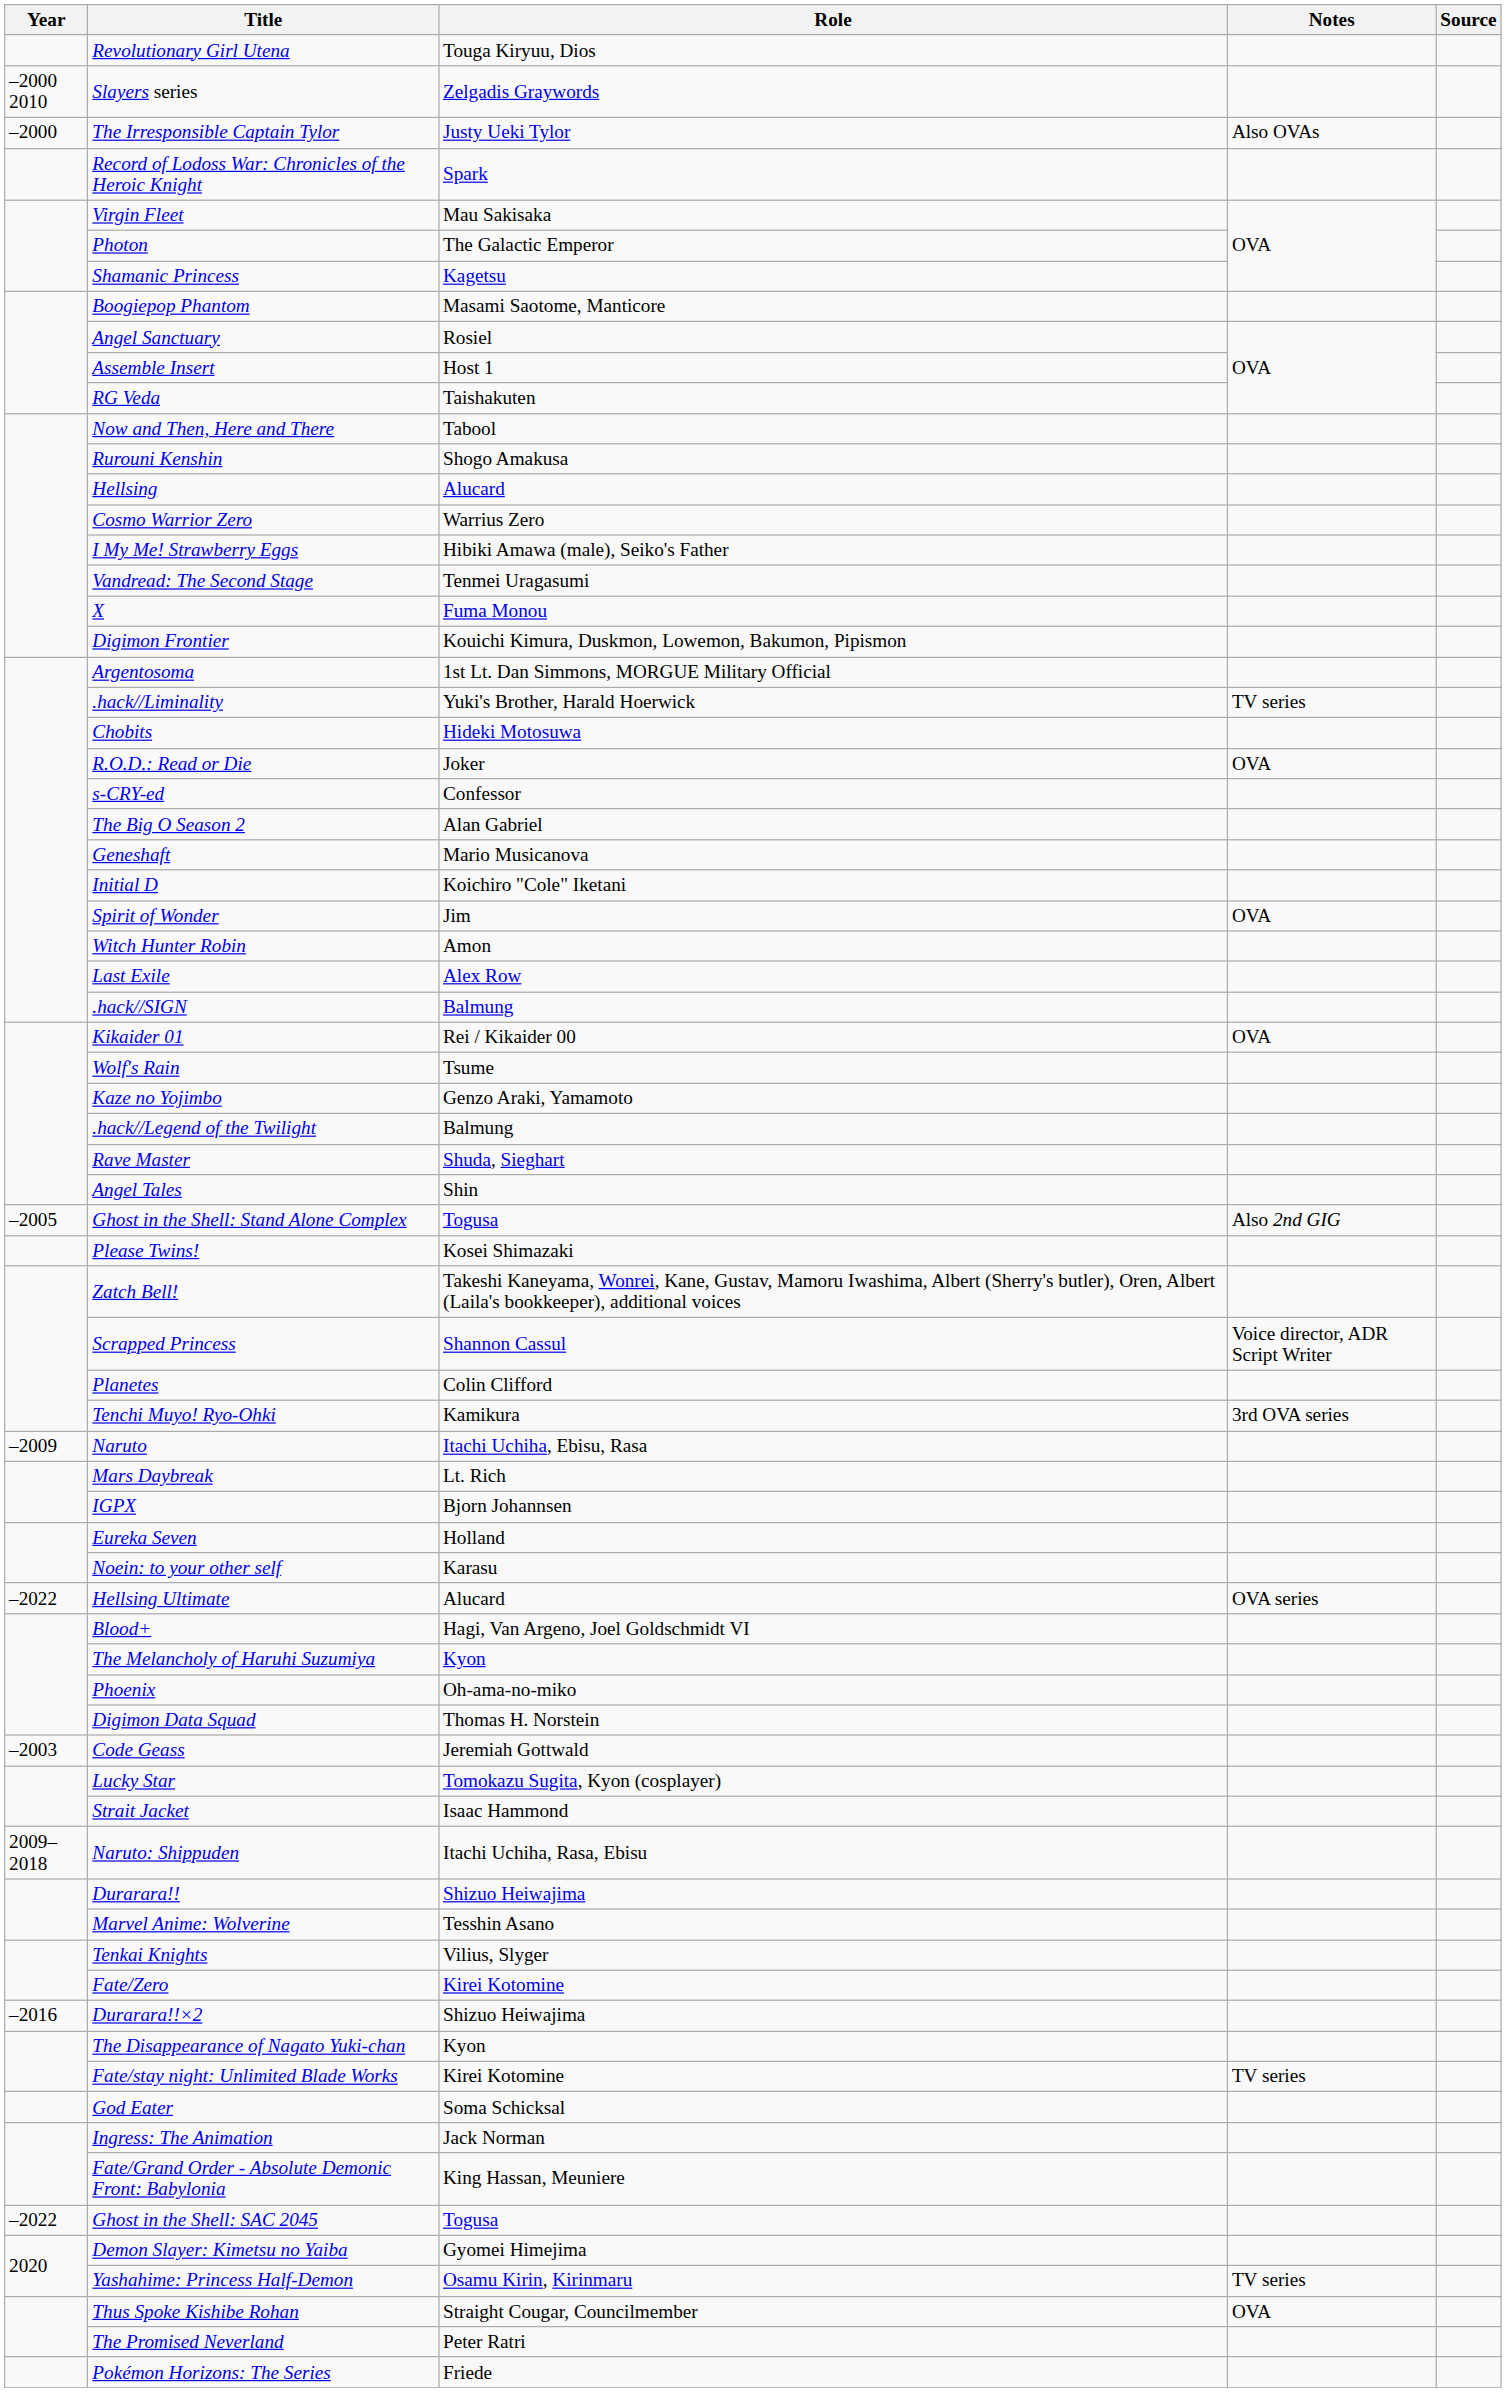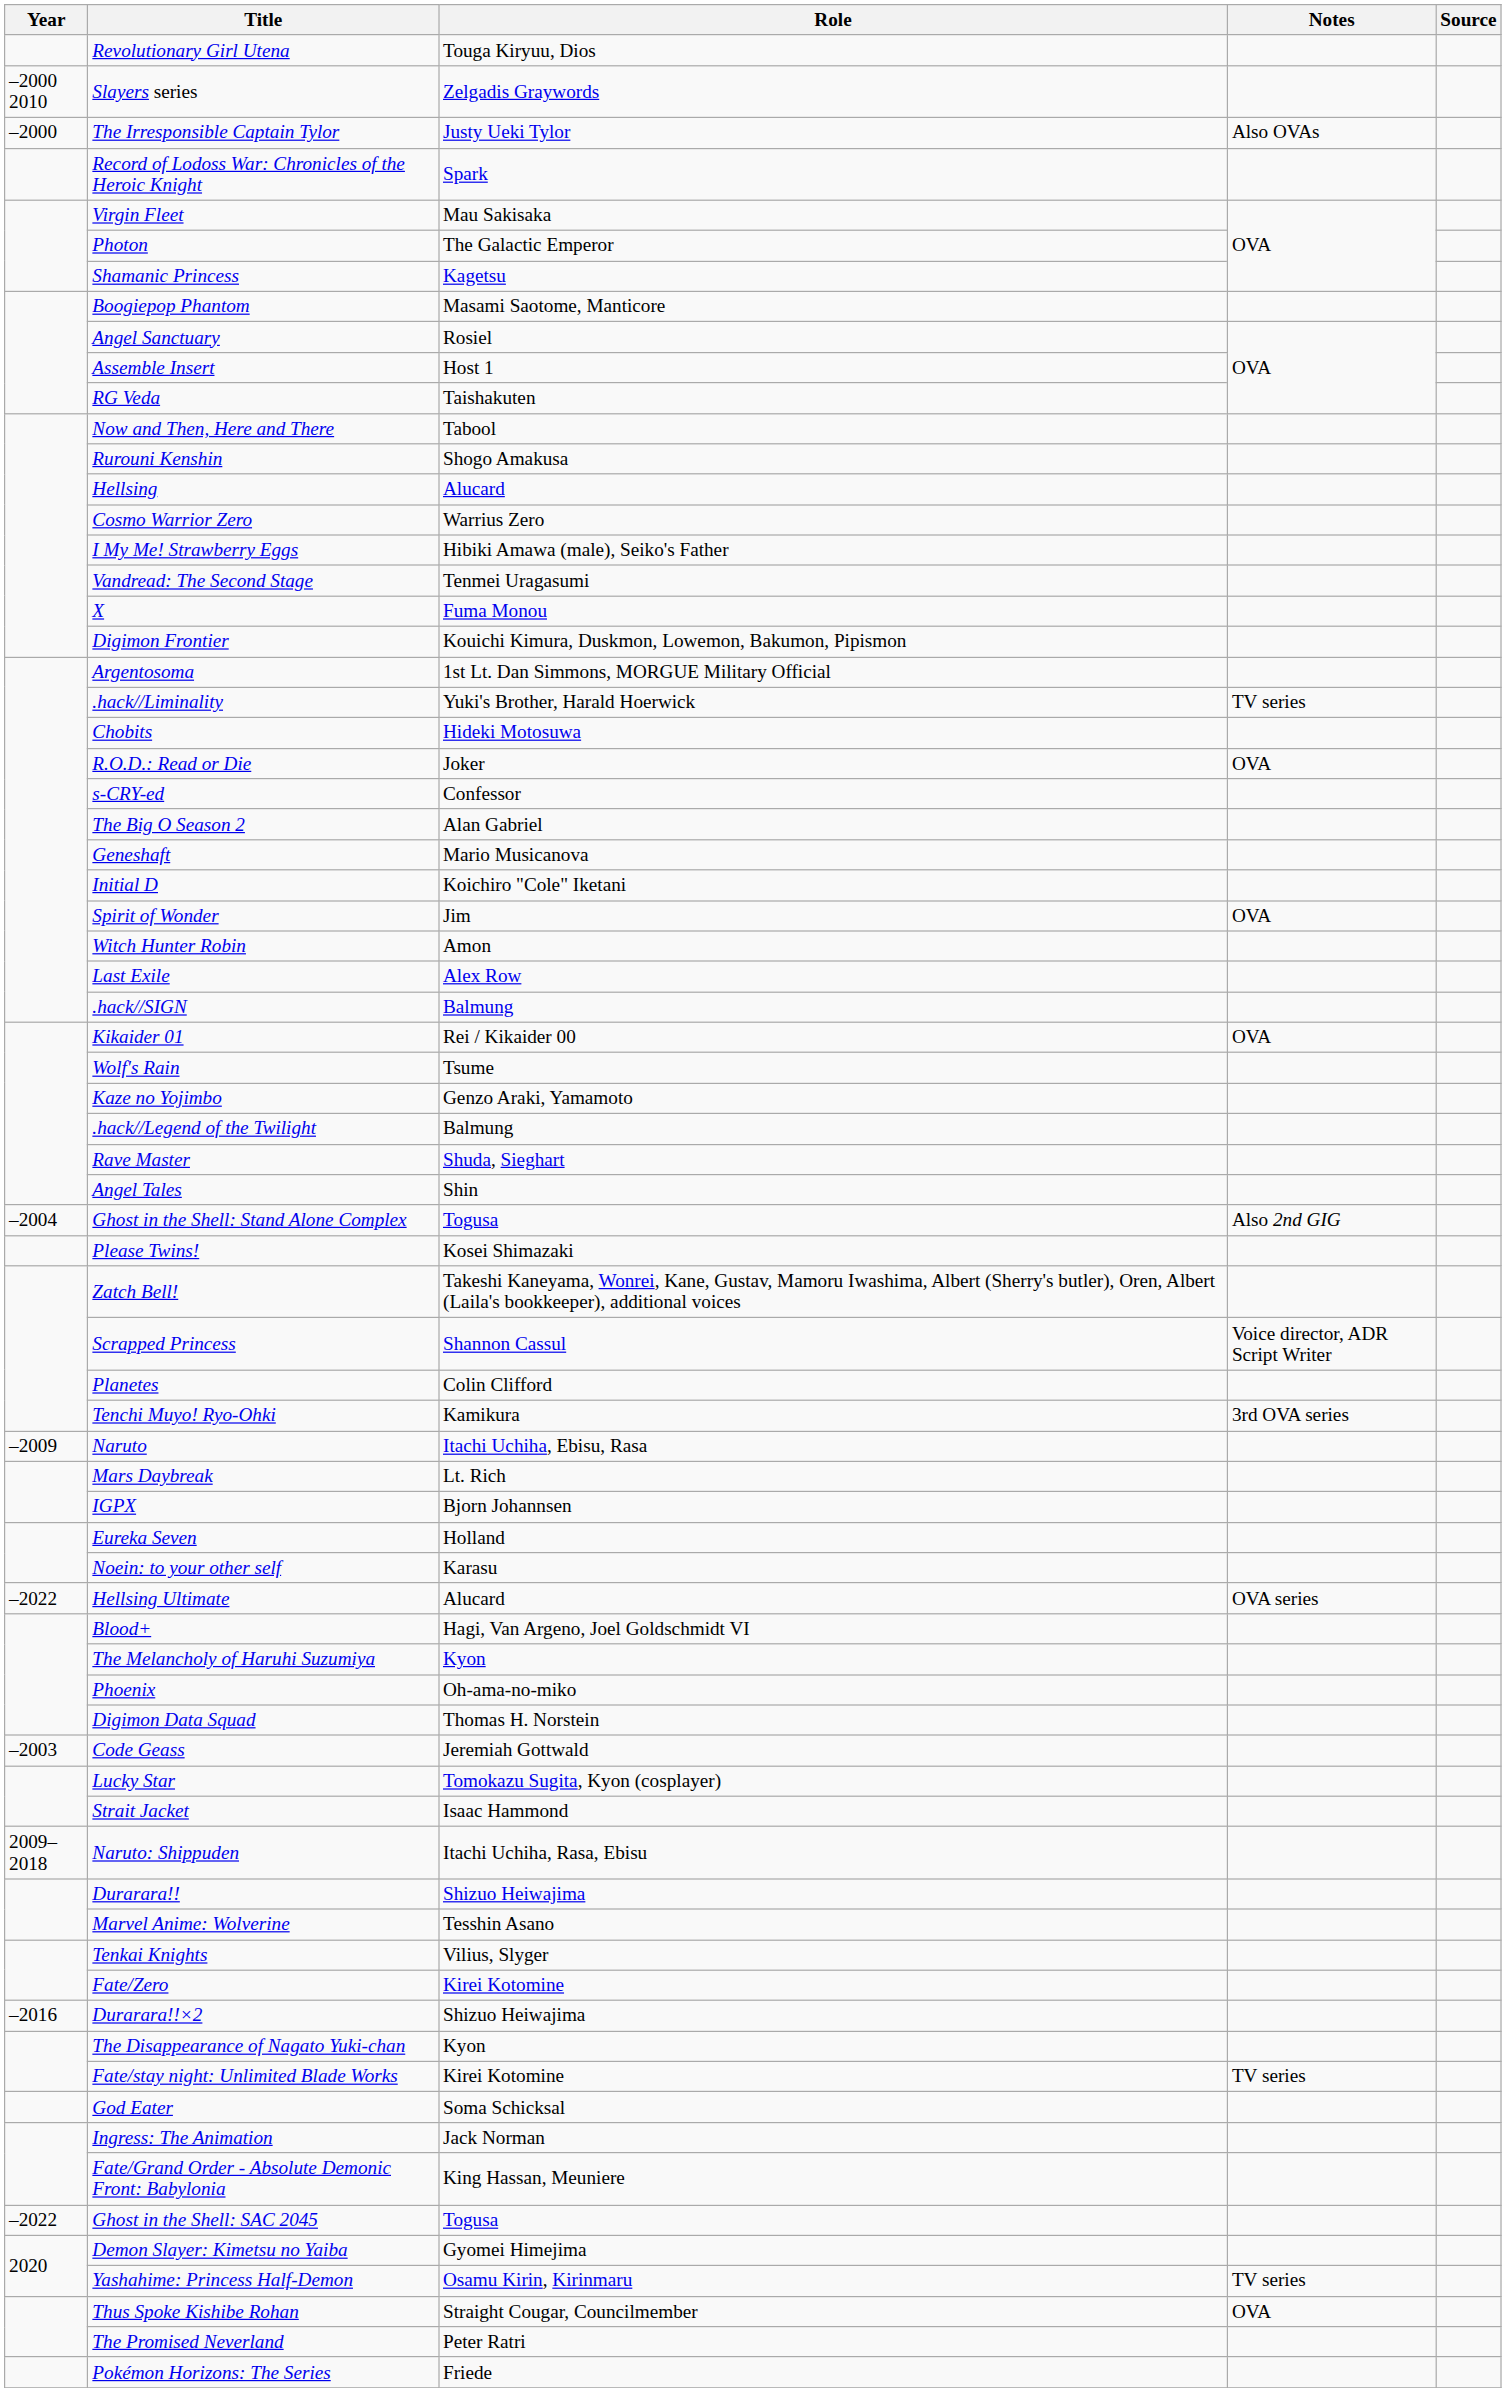Ghost in the Shell: Stand Alone Complex | Year: –2005 -> –2004
